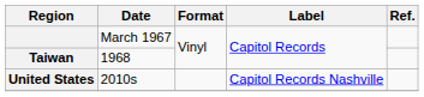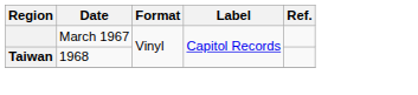- row: United States | 2010s | Capitol Records Nashville
